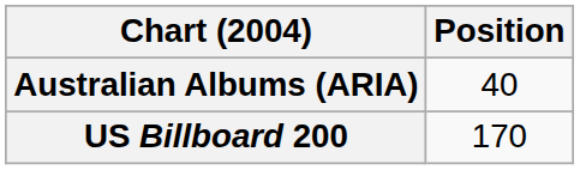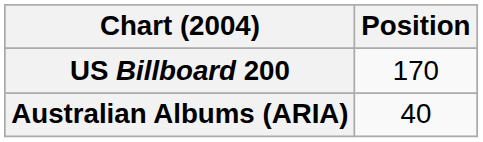rows swapped: Australian Albums (ARIA) <-> US Billboard 200
